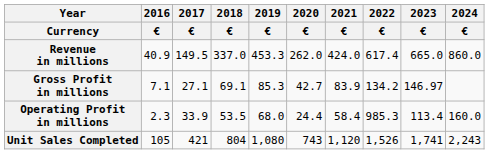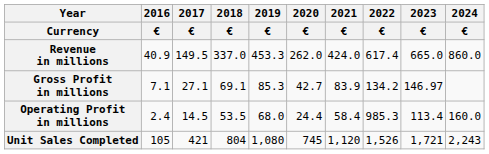Operating Profit in millions | 2016 / €: 2.3 -> 2.4
Operating Profit in millions | 2017 / €: 33.9 -> 14.5
Unit Sales Completed | 2020 / €: 743 -> 745
Unit Sales Completed | 2023 / €: 1,741 -> 1,721
